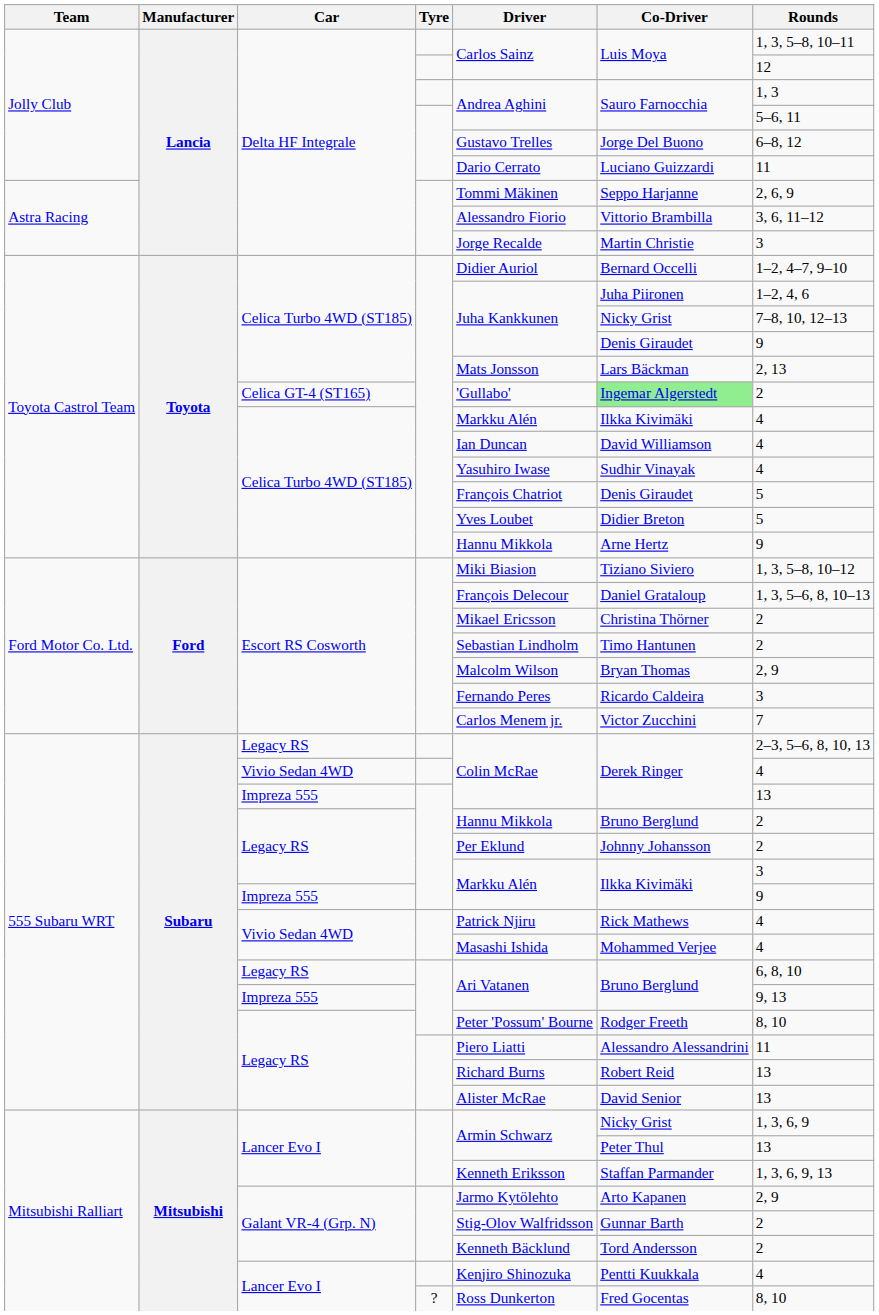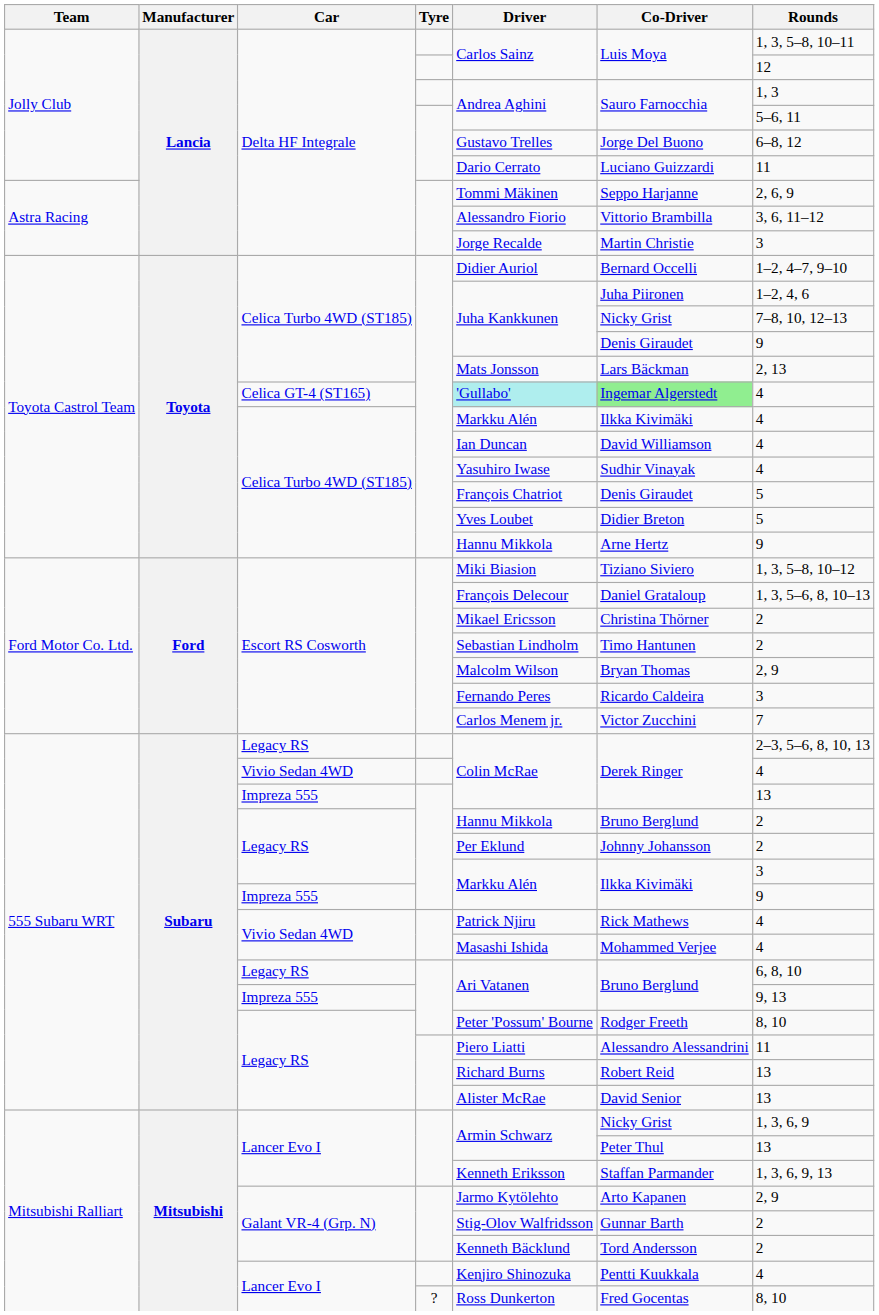Celica GT-4 (ST165) | Driver: no background -> paleturquoise background
Celica GT-4 (ST165) | Rounds: 2 -> 4
